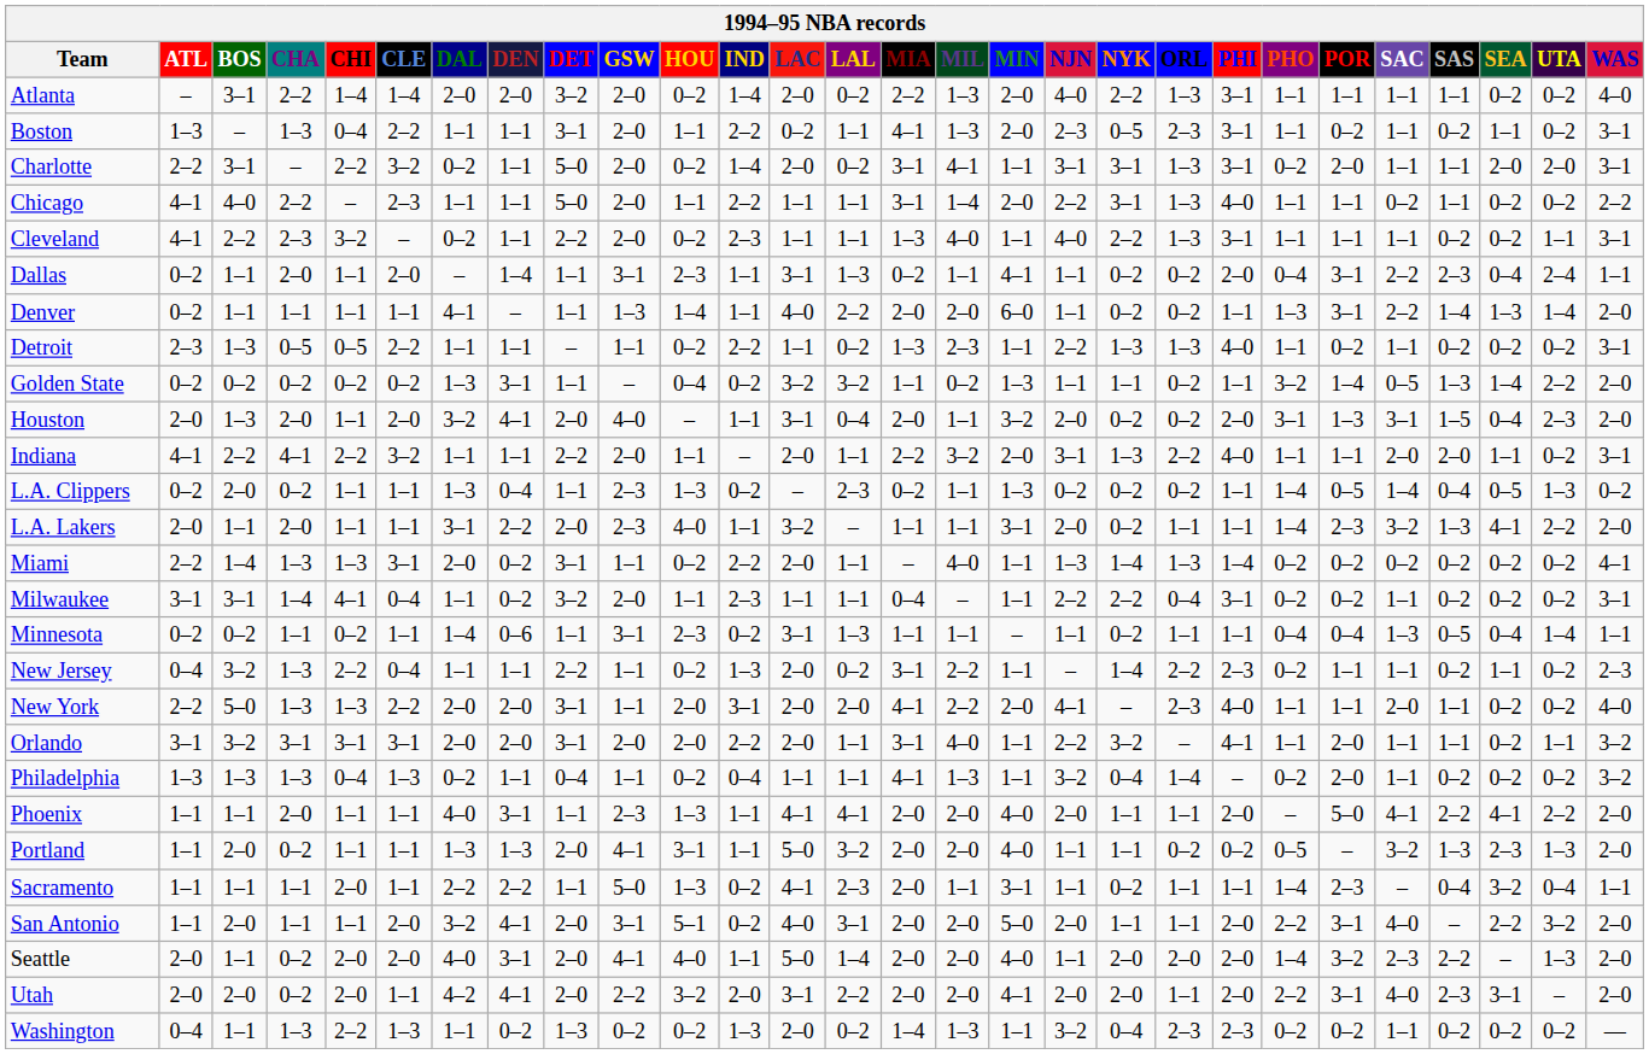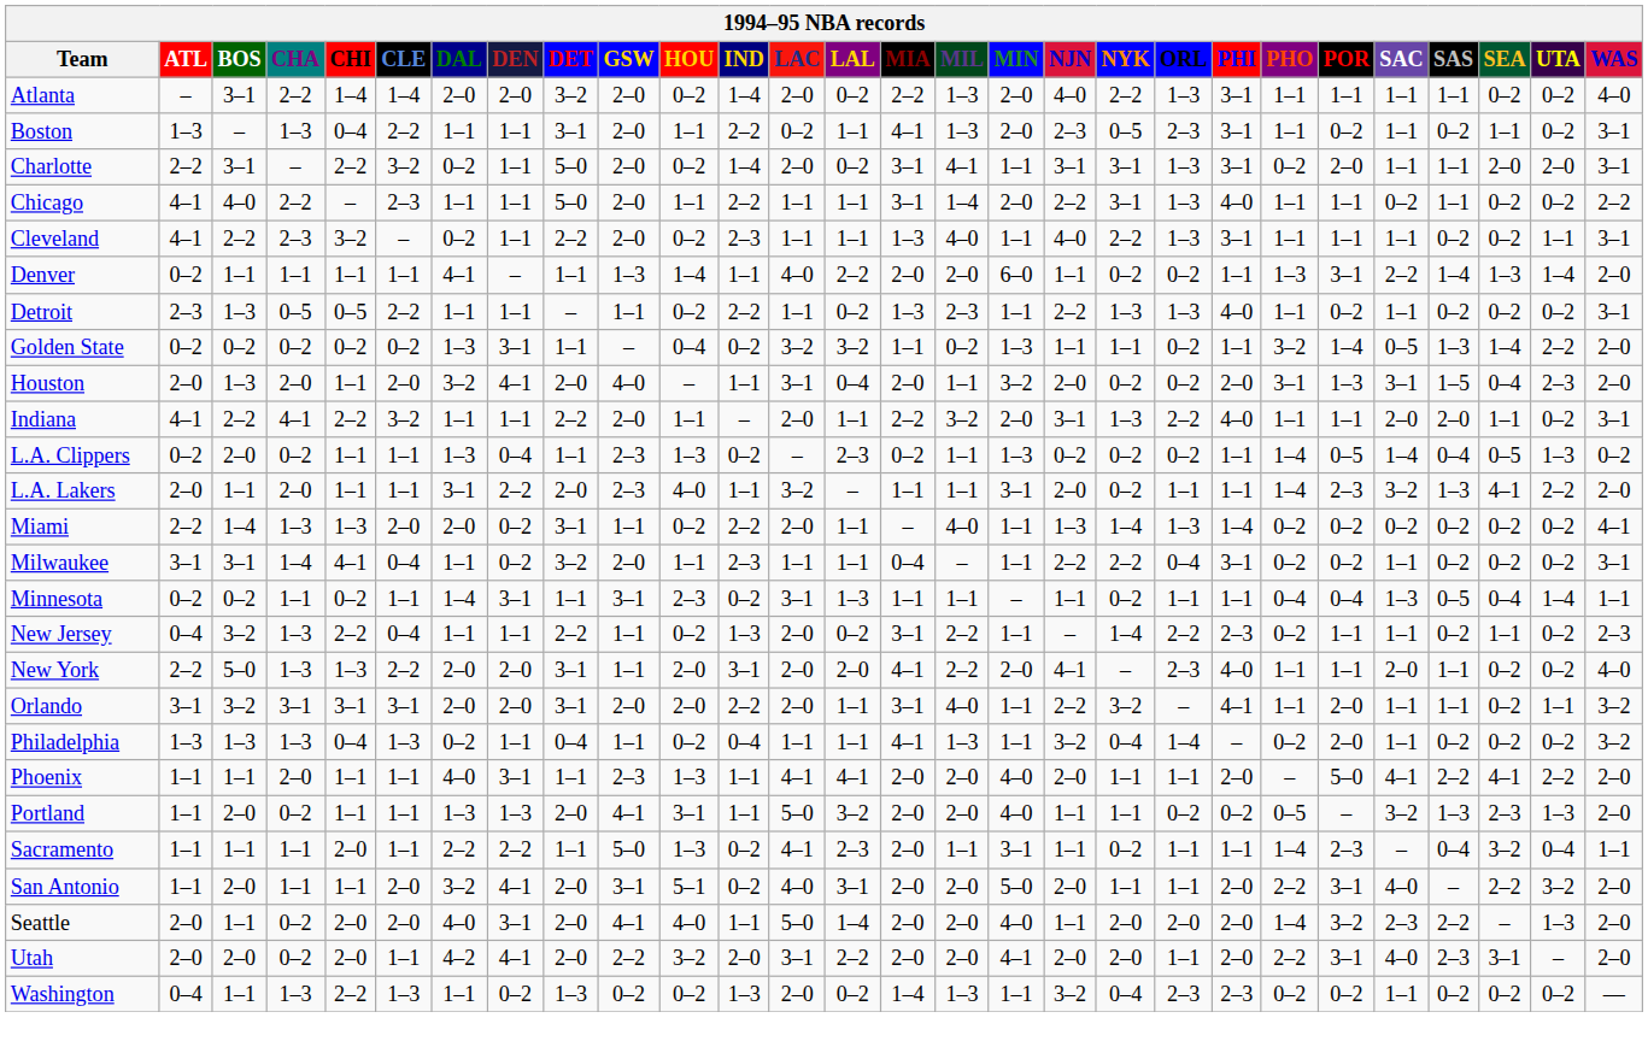- row: Dallas | 0–2 | 1–1 | 2–0 | 1–1 | 2–0 | – | 1–4 | 1–1 | 3–1 | 2–3 | 1–1 | 3–1 | 1–3 | 0–2 | 1–1 | 4–1 | 1–1 | 0–2 | 0–2 | 2–0 | 0–4 | 3–1 | 2–2 | 2–3 | 0–4 | 2–4 | 1–1
Miami | CLE: 3–1 -> 2–0
Minnesota | DEN: 0–6 -> 3–1
